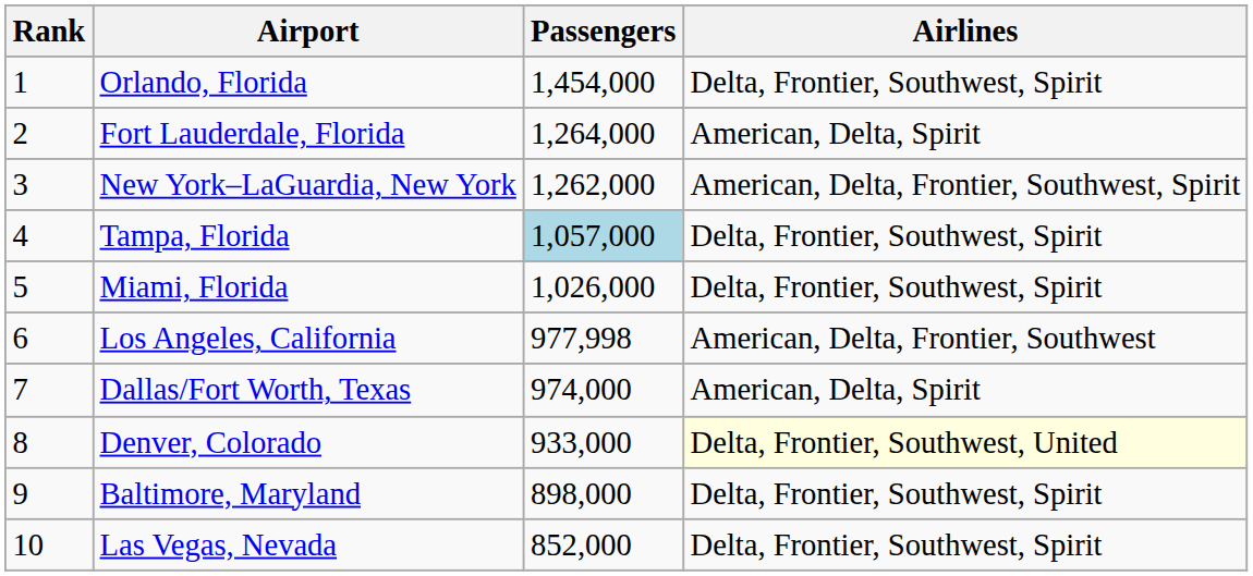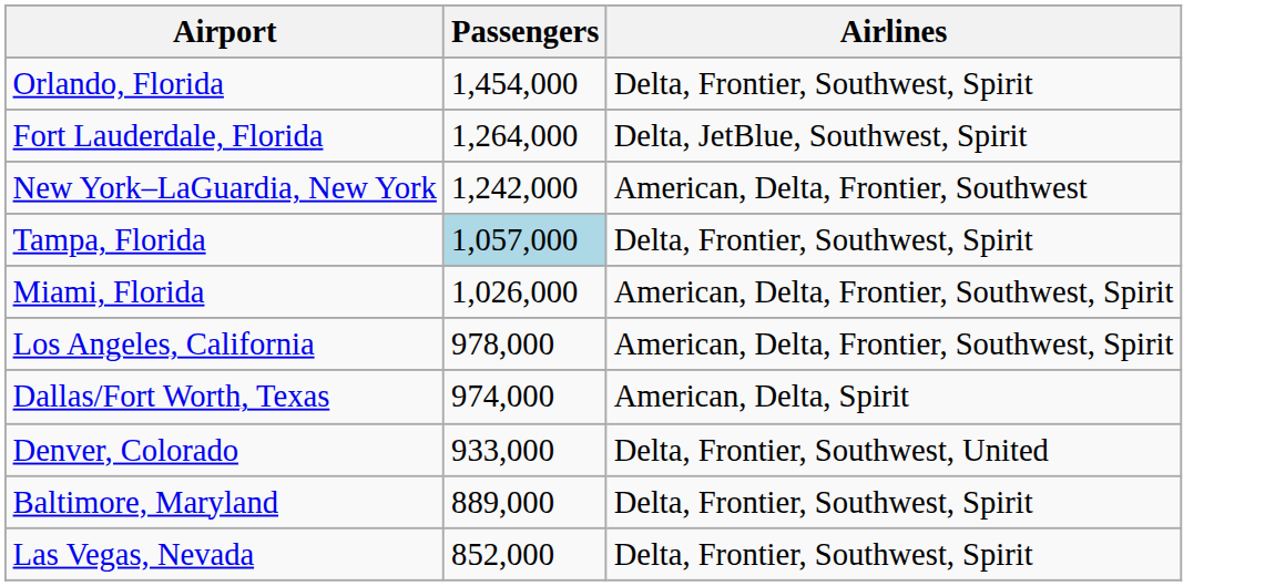- column: Rank | 1 | 2 | 3 | 4 | 5 | 6 | 7 | 8 | 9 | 10
Fort Lauderdale, Florida | Airlines: American, Delta, Spirit -> Delta, JetBlue, Southwest, Spirit
New York–LaGuardia, New York | Passengers: 1,262,000 -> 1,242,000
New York–LaGuardia, New York | Airlines: American, Delta, Frontier, Southwest, Spirit -> American, Delta, Frontier, Southwest
Miami, Florida | Airlines: Delta, Frontier, Southwest, Spirit -> American, Delta, Frontier, Southwest, Spirit
Los Angeles, California | Passengers: 977,998 -> 978,000
Los Angeles, California | Airlines: American, Delta, Frontier, Southwest -> American, Delta, Frontier, Southwest, Spirit
Denver, Colorado | Airlines: lightyellow background -> no background
Baltimore, Maryland | Passengers: 898,000 -> 889,000
